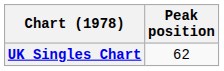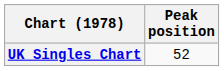UK Singles Chart | Peak position: 62 -> 52
